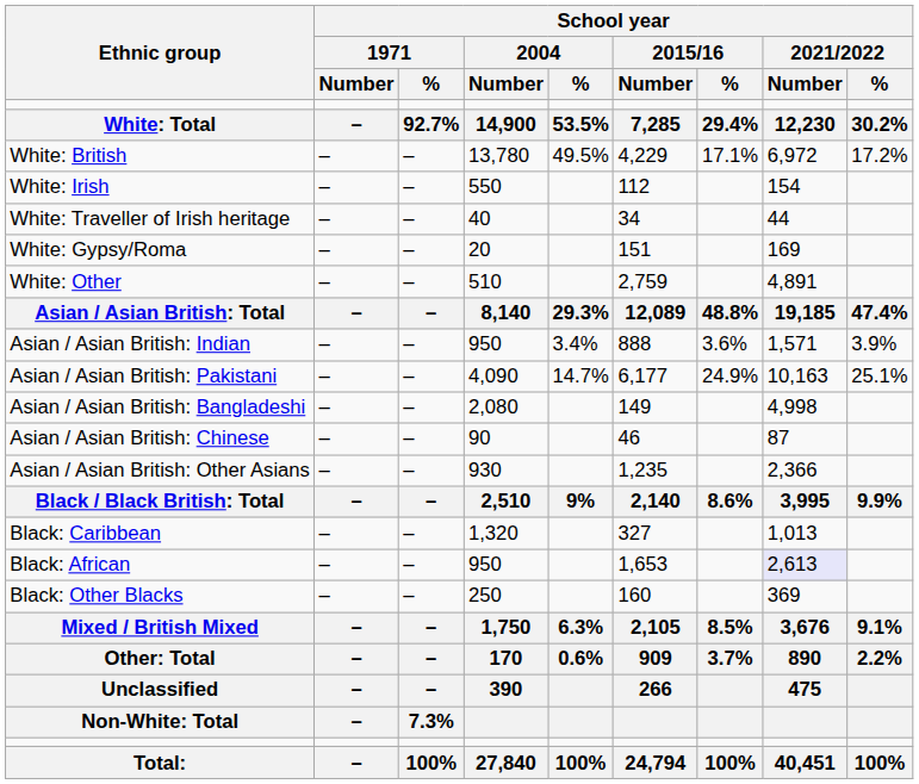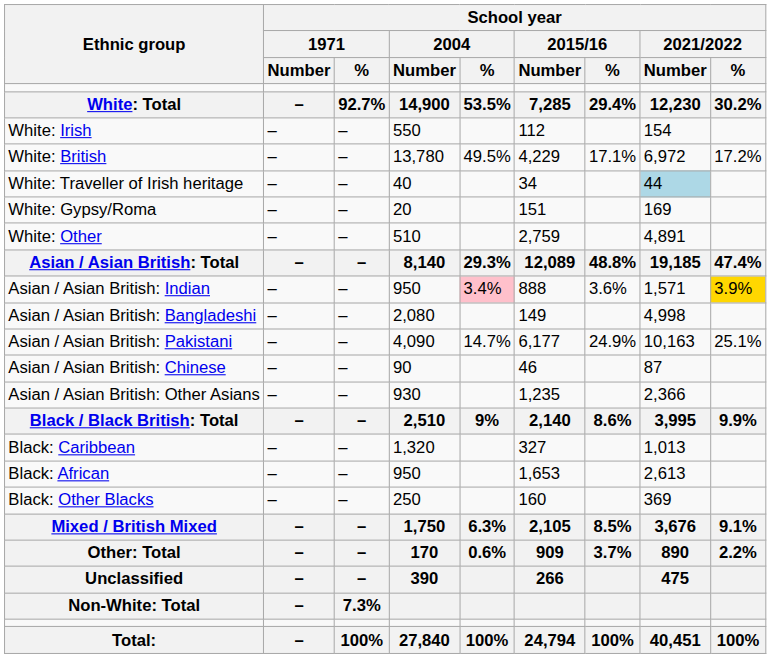rows swapped: White: British <-> White: Irish
White: Traveller of Irish heritage | School year / 2021/2022 / Number: no background -> lightblue background
Asian / Asian British: Indian | School year / 2004 / %: no background -> pink background
Asian / Asian British: Indian | School year / 2021/2022 / %: no background -> gold background
rows swapped: Asian / Asian British: Pakistani <-> Asian / Asian British: Bangladeshi
Black: African | School year / 2021/2022 / Number: lavender background -> no background
